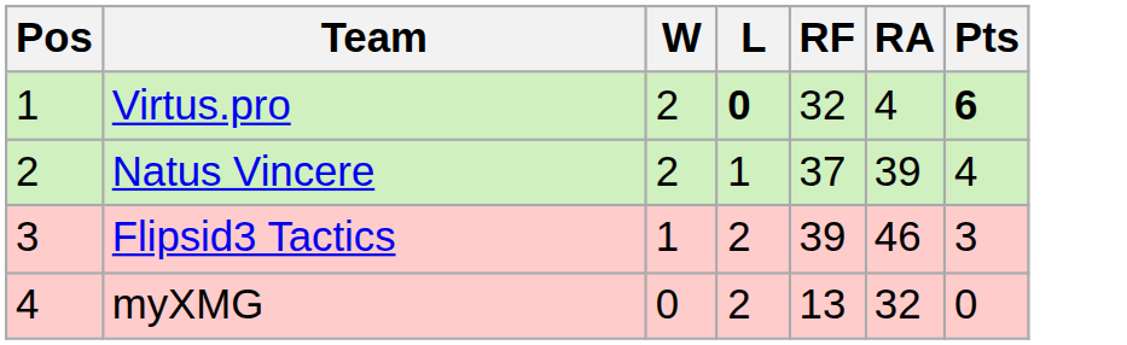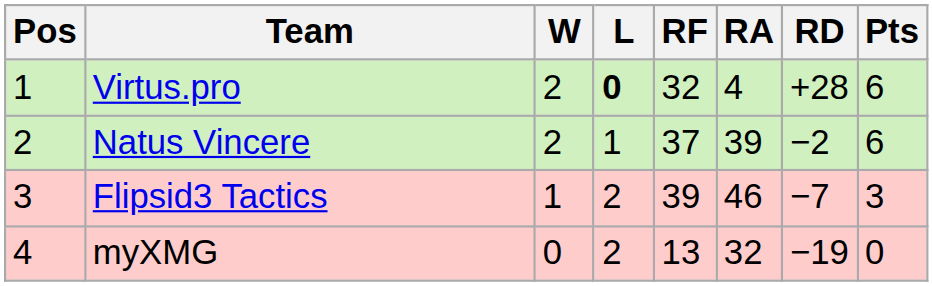+ column: RD | +28 | −2 | −7 | −19
Virtus.pro | Pts: bold -> normal
Natus Vincere | Pts: 4 -> 6
